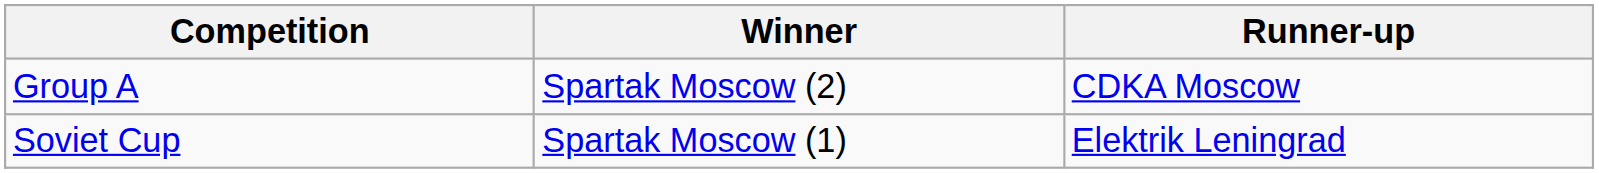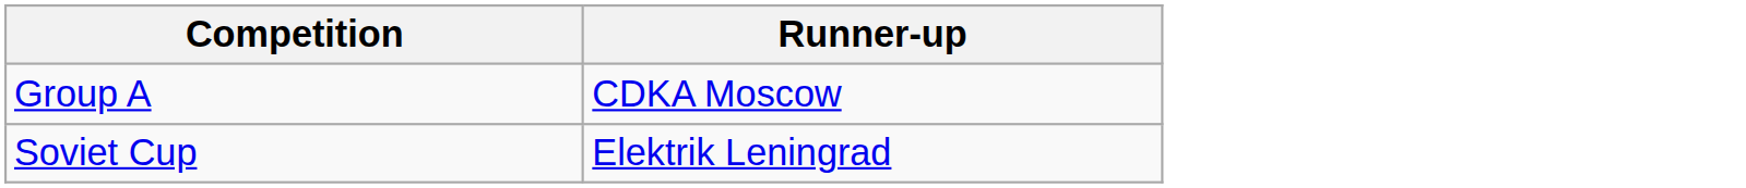- column: Winner | Spartak Moscow (2) | Spartak Moscow (1)
